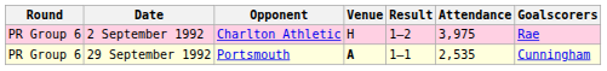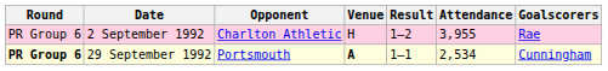2 September 1992 | Attendance: 3,975 -> 3,955
29 September 1992 | Round: normal -> bold
29 September 1992 | Attendance: 2,535 -> 2,534
